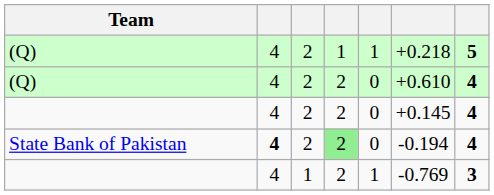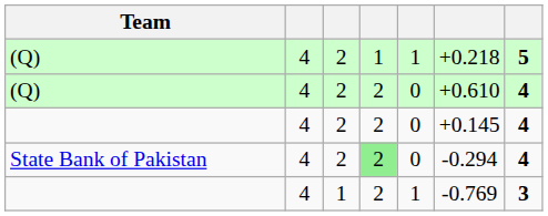State Bank of Pakistan | column 2: bold -> normal
State Bank of Pakistan | column 6: -0.194 -> -0.294
